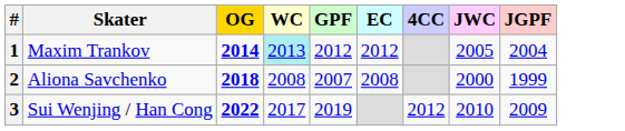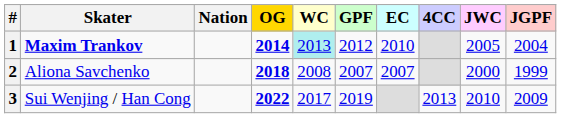+ column: Nation
1 | Skater: normal -> bold
1 | EC: 2012 -> 2010
2 | EC: 2008 -> 2007
3 | 4CC: 2012 -> 2013
